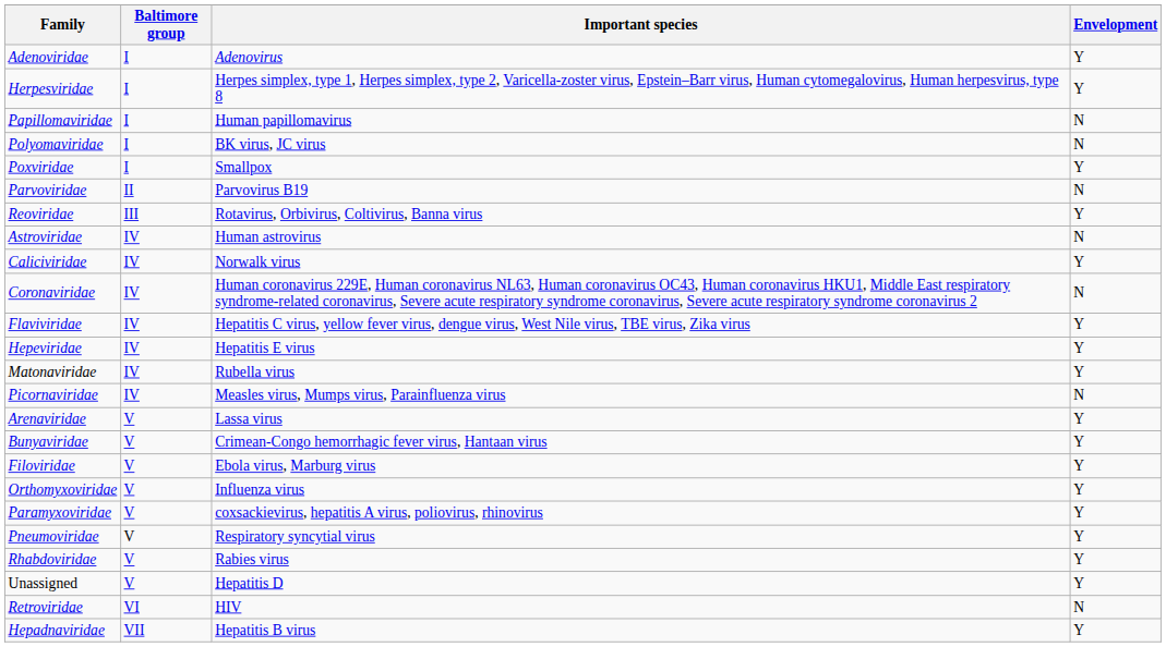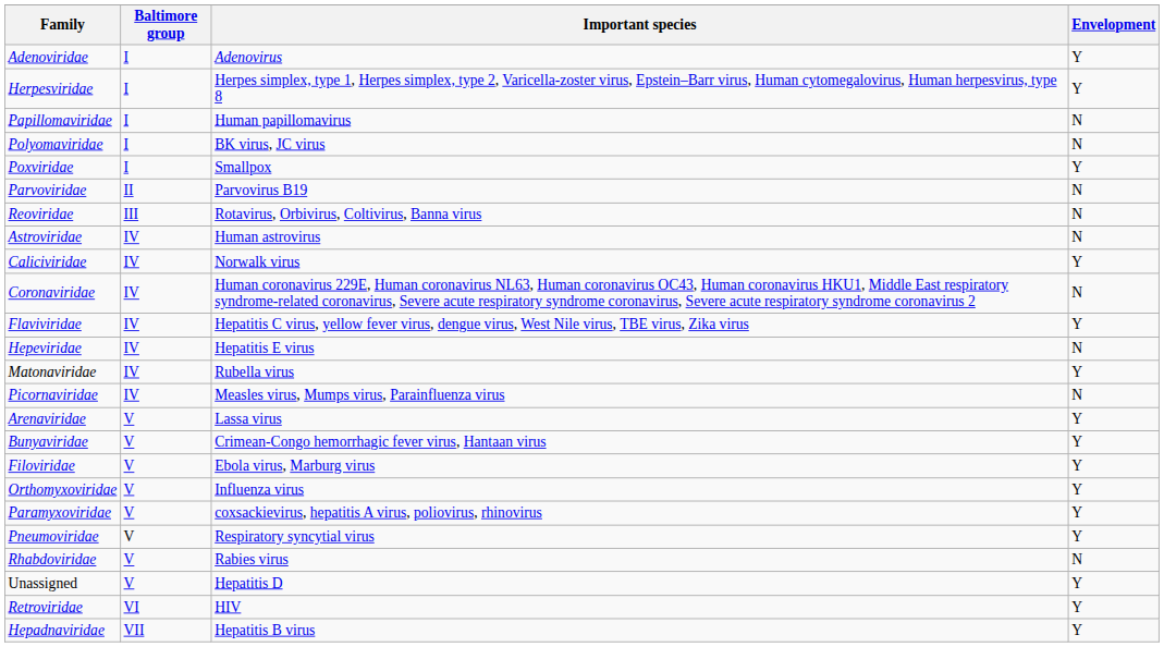Reoviridae | Envelopment: Y -> N
Hepeviridae | Envelopment: Y -> N
Rhabdoviridae | Envelopment: Y -> N
Retroviridae | Envelopment: N -> Y
